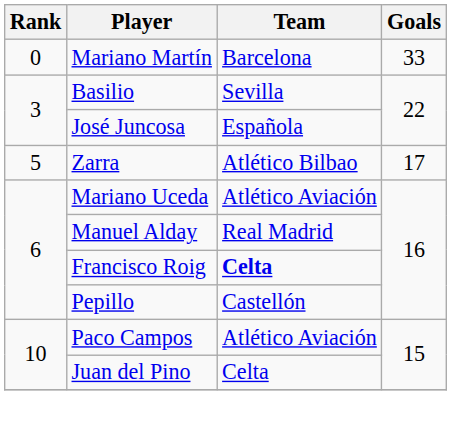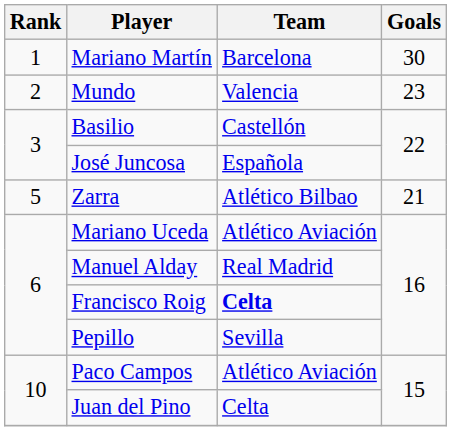Mariano Martín | Rank: 0 -> 1
Mariano Martín | Goals: 33 -> 30
+ row: 2 | Mundo | Valencia | 23
Basilio | Team: Sevilla -> Castellón
Zarra | Goals: 17 -> 21
Pepillo | Team: Castellón -> Sevilla
